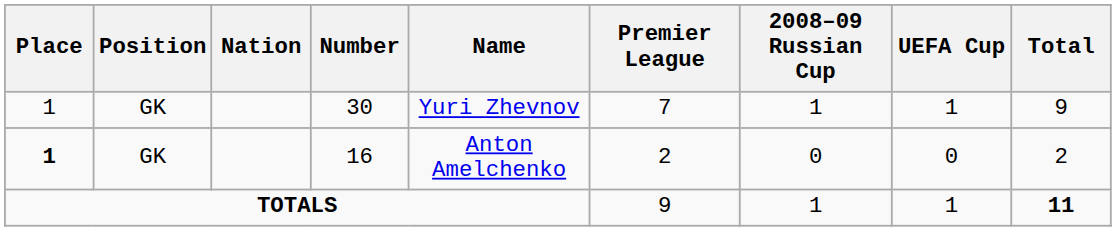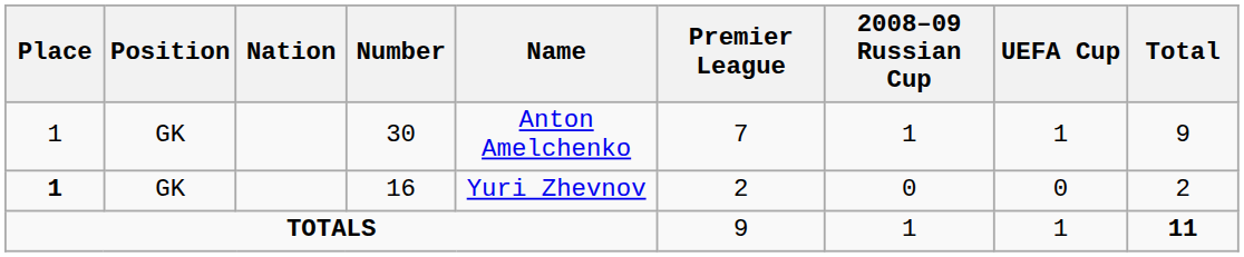30 | Name: Yuri Zhevnov -> Anton Amelchenko
16 | Name: Anton Amelchenko -> Yuri Zhevnov
